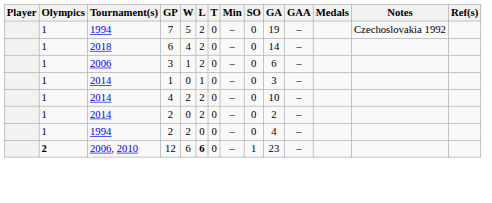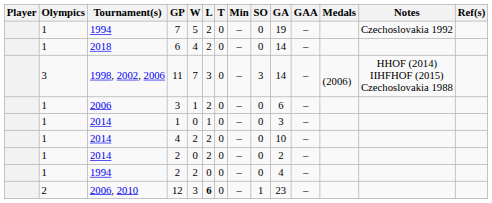+ row: 3 | 1998, 2002, 2006 | 11 | 7 | 3 | 0 | – | 3 | 14 | – | (2006) | HHOF (2014) IIHFHOF (2015) Czechoslovakia 1988
12 | Olympics: bold -> normal
12 | W: 6 -> 3
